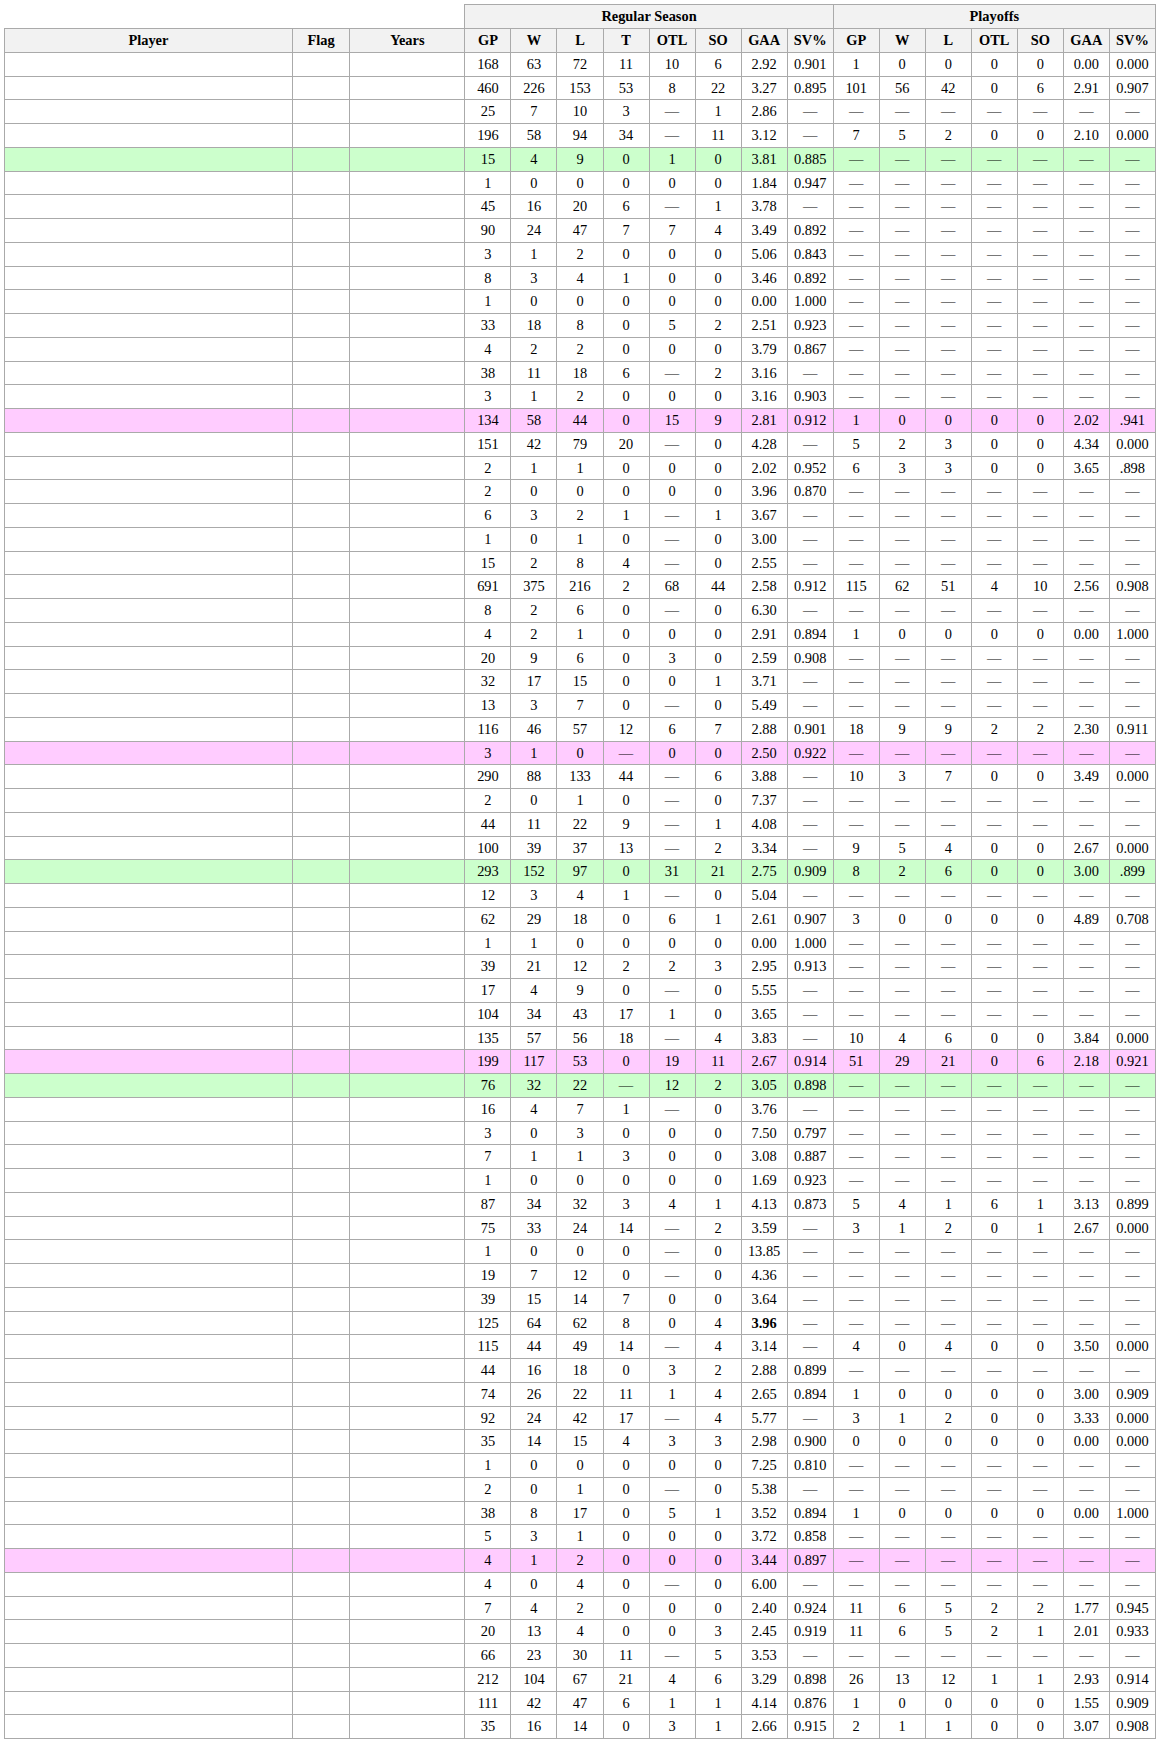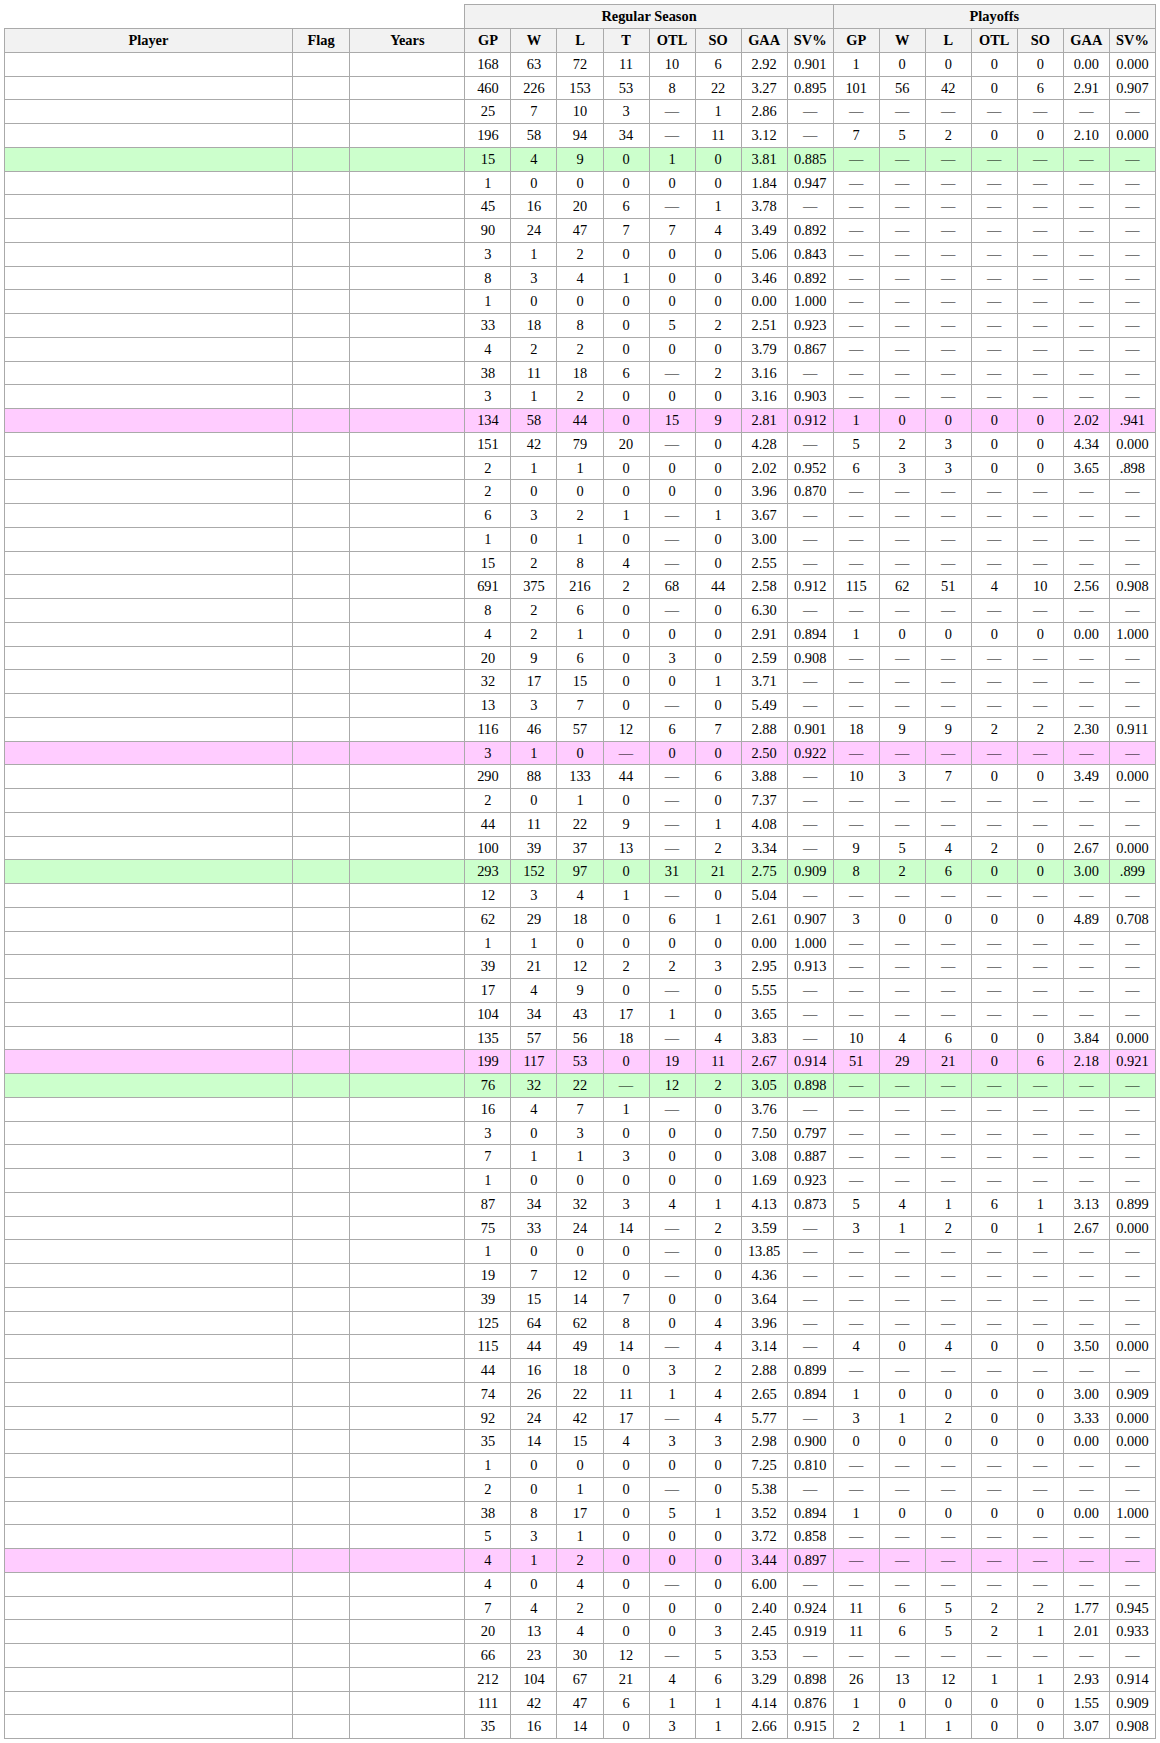100 | Playoffs / OTL: 0 -> 2
125 | Regular Season / GAA: bold -> normal
66 | Regular Season / T: 11 -> 12
